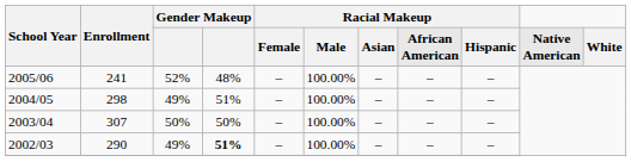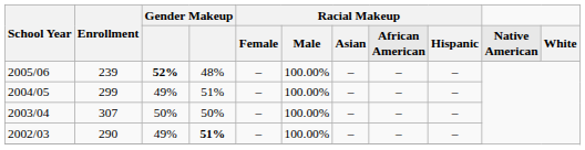2005/06 | Enrollment: 241 -> 239
2005/06 | column 3: normal -> bold
2004/05 | Enrollment: 298 -> 299
